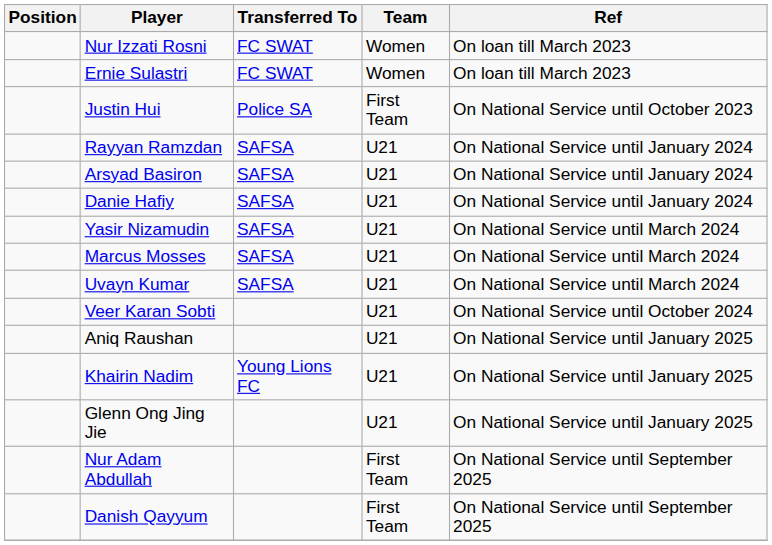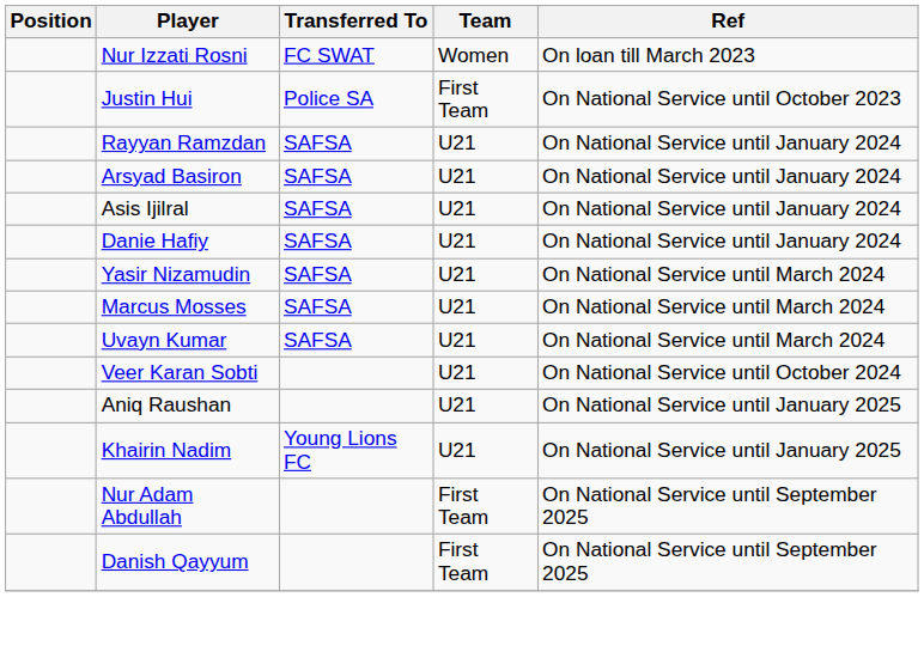- row: Ernie Sulastri | FC SWAT | Women | On loan till March 2023
+ row: Asis Ijilral | SAFSA | U21 | On National Service until January 2024
- row: Glenn Ong Jing Jie | U21 | On National Service until January 2025
